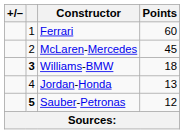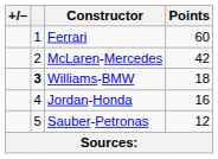McLaren-Mercedes | Points: 45 -> 42
Jordan-Honda | Points: 13 -> 16
Sauber-Petronas | column 2: bold -> normal
